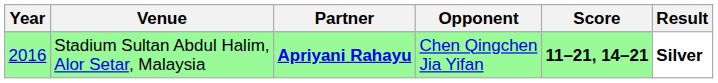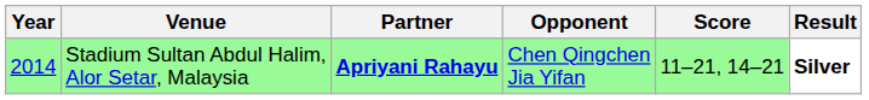Stadium Sultan Abdul Halim, Alor Setar, Malaysia | Year: 2016 -> 2014
Stadium Sultan Abdul Halim, Alor Setar, Malaysia | Score: bold -> normal
